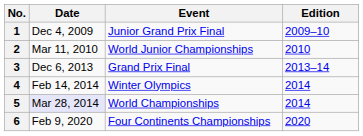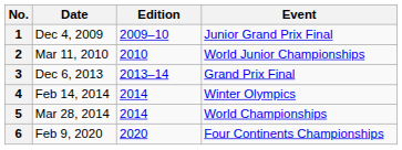columns swapped: Event <-> Edition
5 | Date: lavender background -> no background
